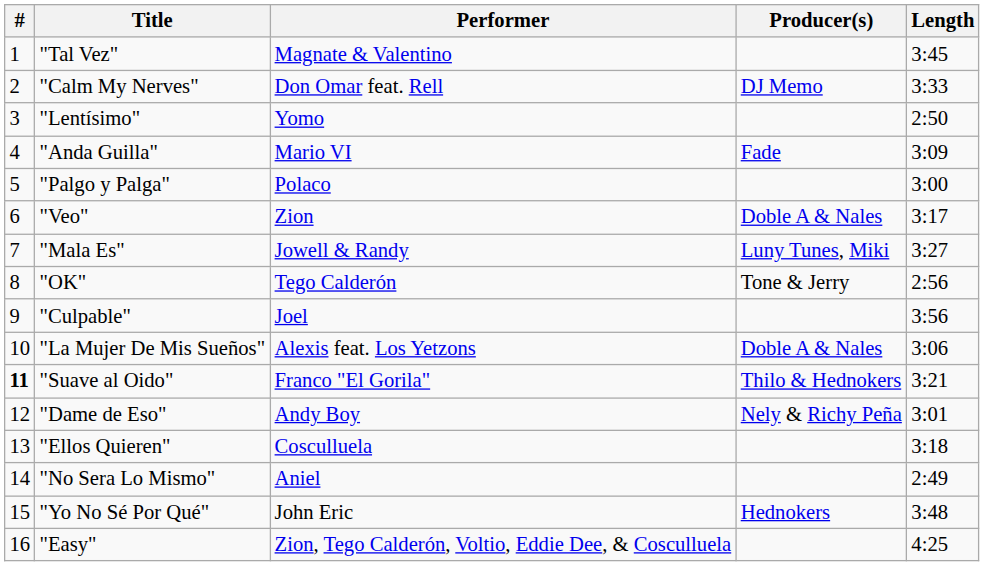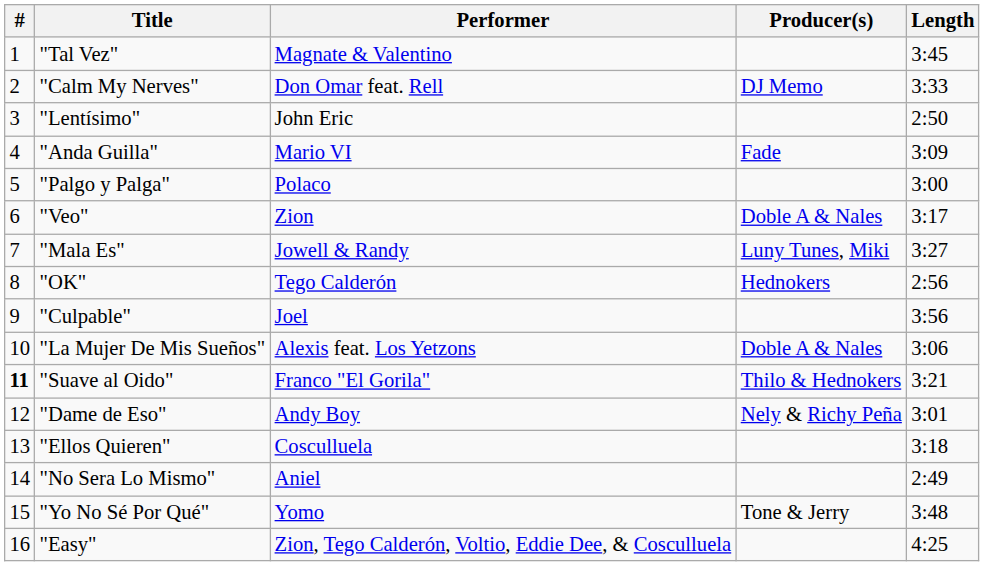"Lentísimo" | Performer: Yomo -> John Eric
"OK" | Producer(s): Tone & Jerry -> Hednokers
"Yo No Sé Por Qué" | Performer: John Eric -> Yomo
"Yo No Sé Por Qué" | Producer(s): Hednokers -> Tone & Jerry
